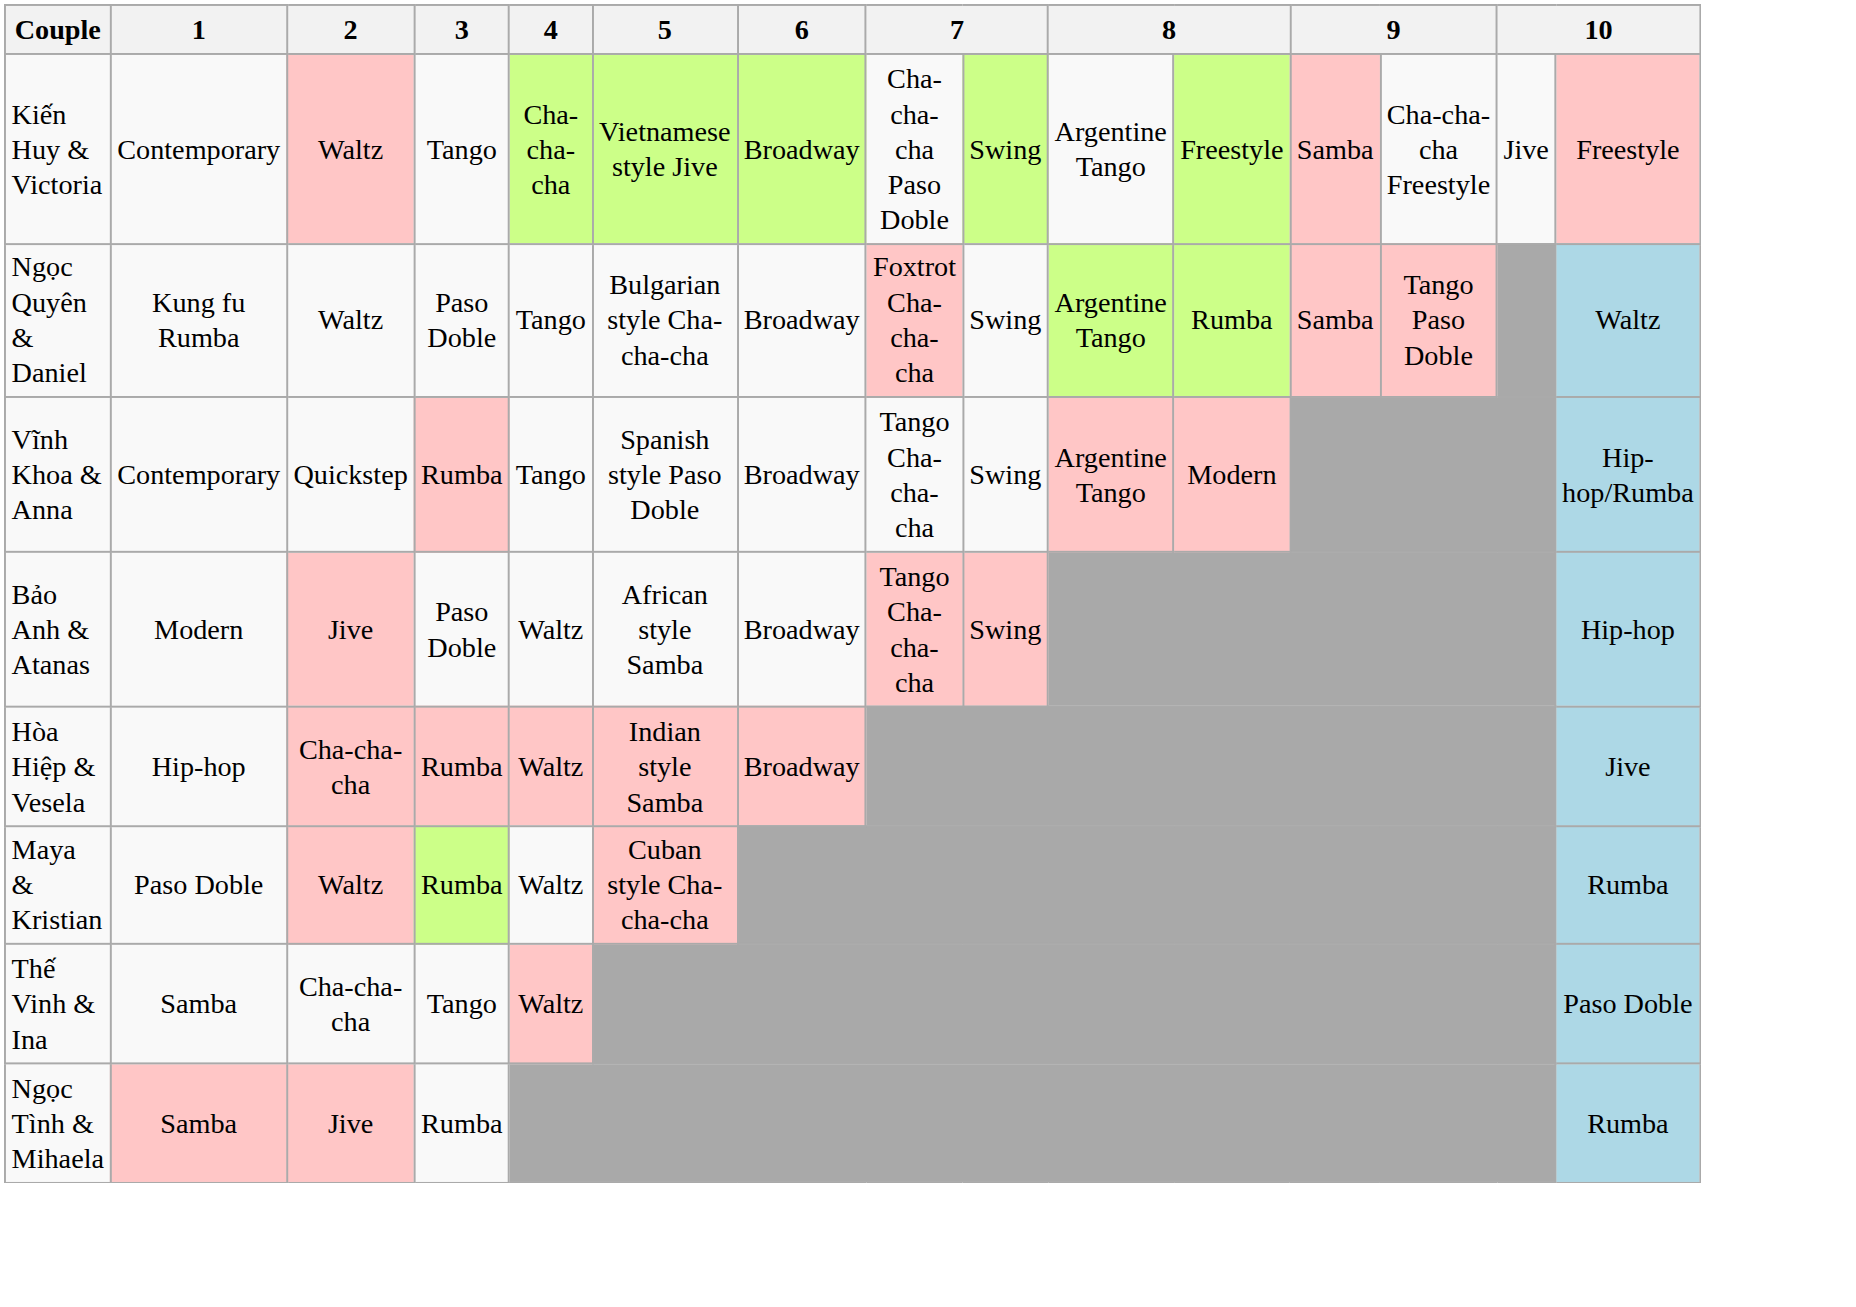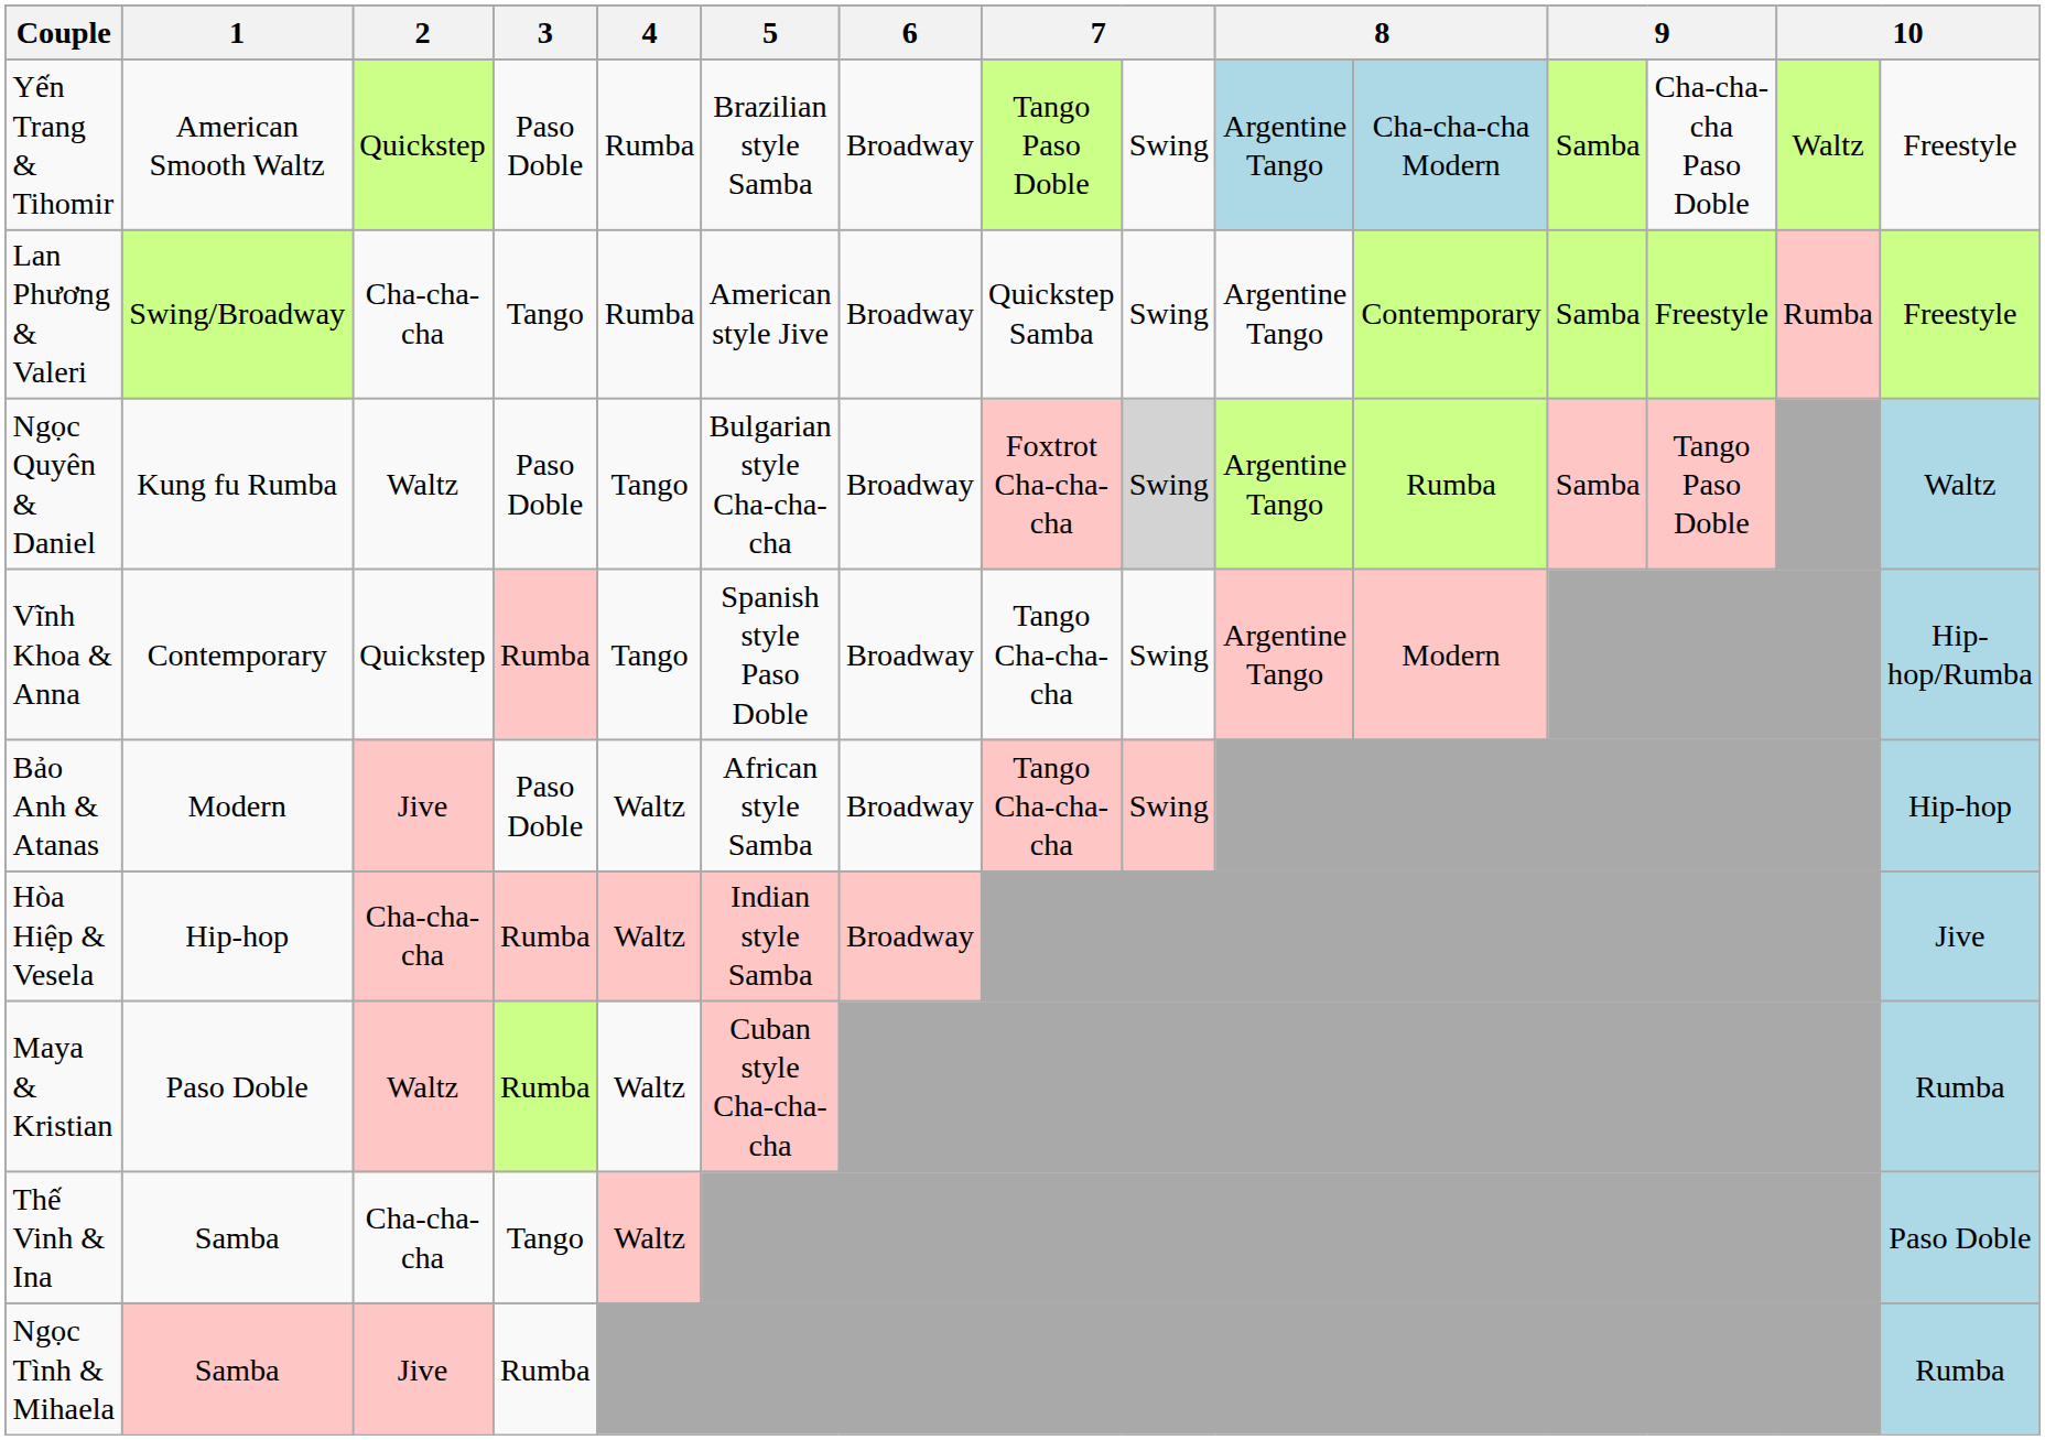+ row: Yến Trang & Tihomir | American Smooth Waltz | Quickstep | Paso Doble | Rumba | Brazilian style Samba | Broadway | Tango Paso Doble | Swing | Argentine Tango | Cha-cha-cha Modern | Samba | Cha-cha-cha Paso Doble | Waltz | Freestyle
- row: Kiến Huy & Victoria | Contemporary | Waltz | Tango | Cha-cha-cha | Vietnamese style Jive | Broadway | Cha-cha-cha Paso Doble | Swing | Argentine Tango | Freestyle | Samba | Cha-cha-cha Freestyle | Jive | Freestyle
+ row: Lan Phương & Valeri | Swing/Broadway | Cha-cha-cha | Tango | Rumba | American style Jive | Broadway | Quickstep Samba | Swing | Argentine Tango | Contemporary | Samba | Freestyle | Rumba | Freestyle
Ngọc Quyên & Daniel | column 9: no background -> lightgrey background
